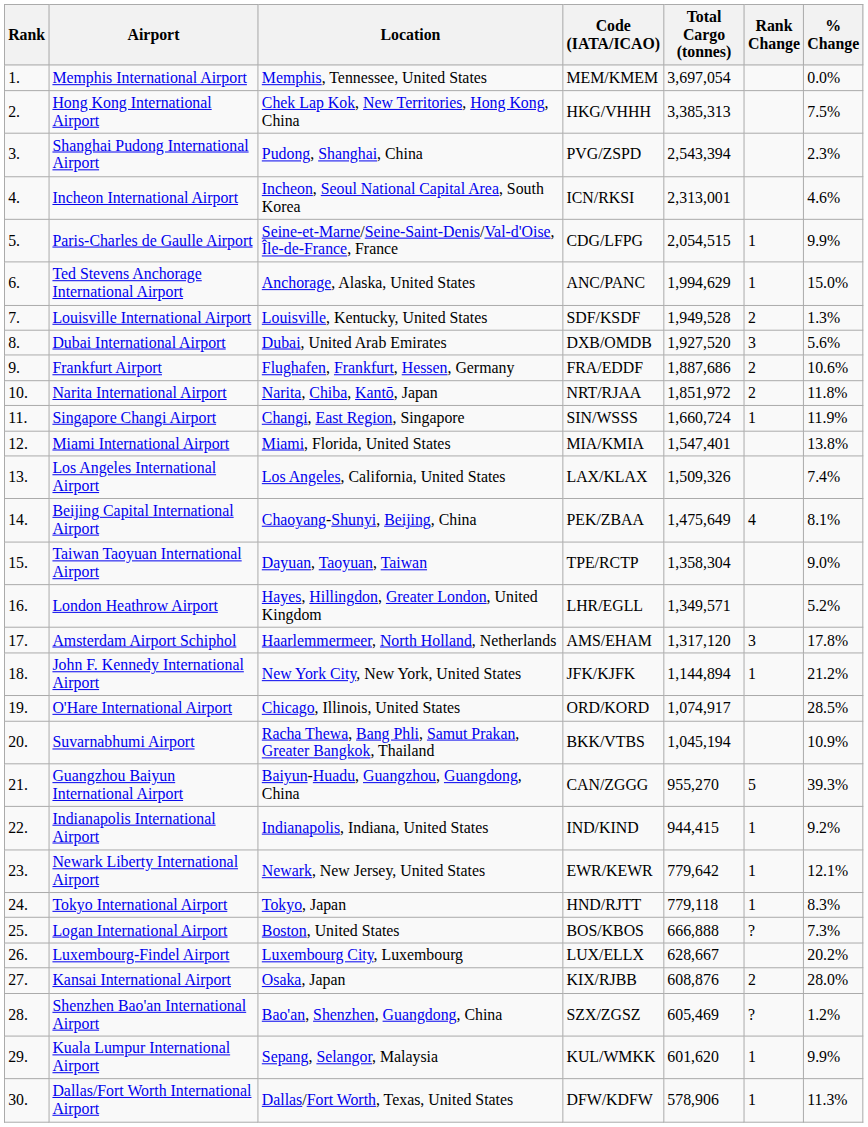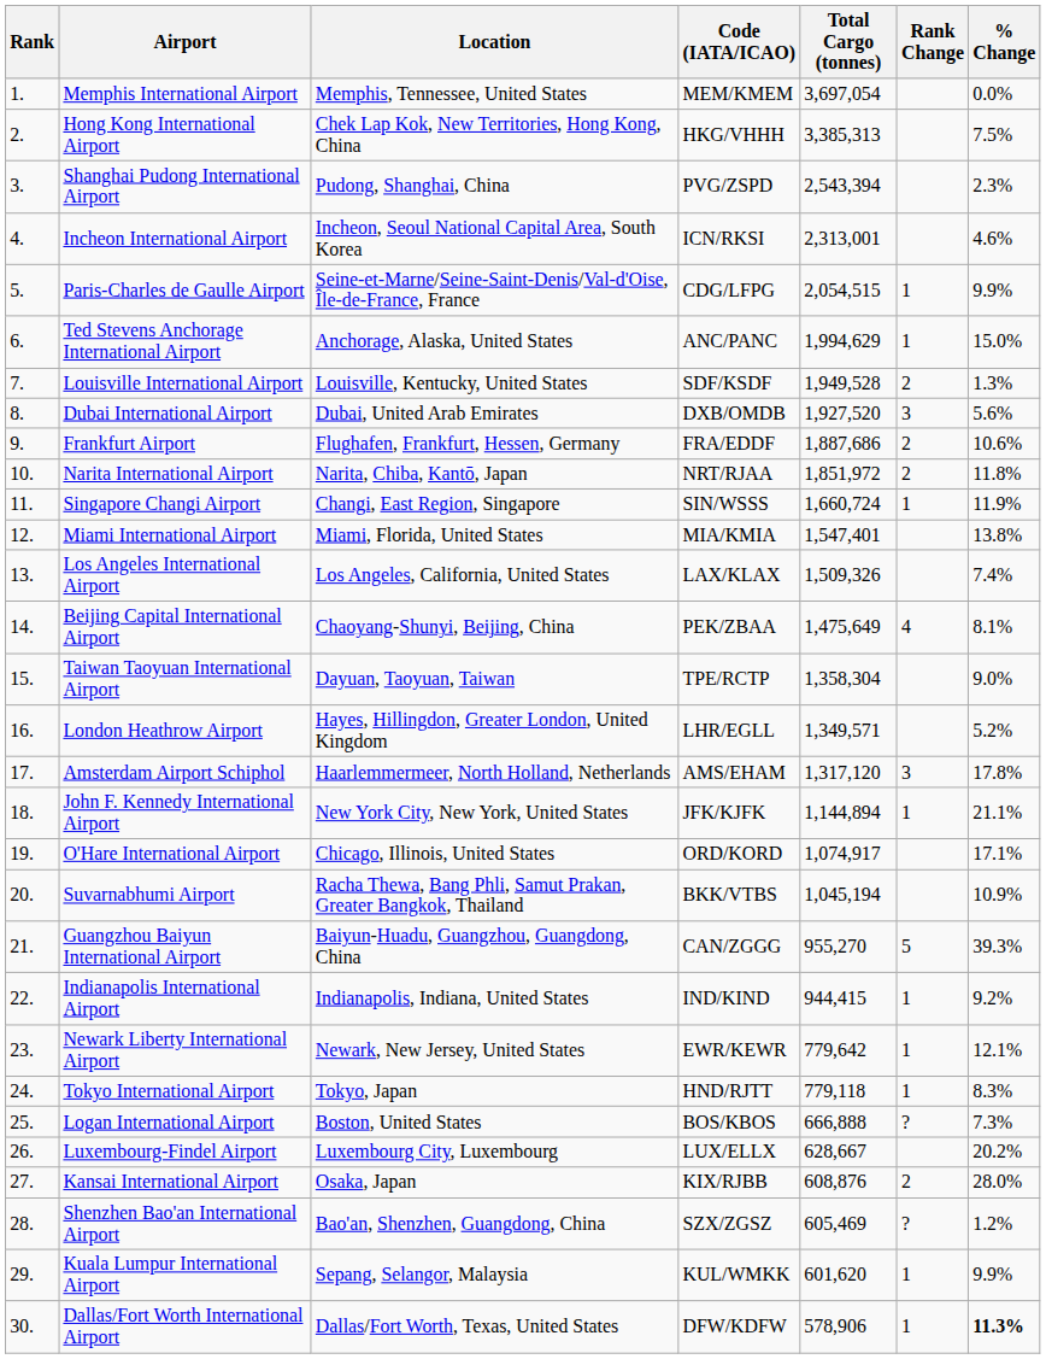John F. Kennedy International Airport | % Change: 21.2% -> 21.1%
O'Hare International Airport | % Change: 28.5% -> 17.1%
Dallas/Fort Worth International Airport | % Change: normal -> bold
